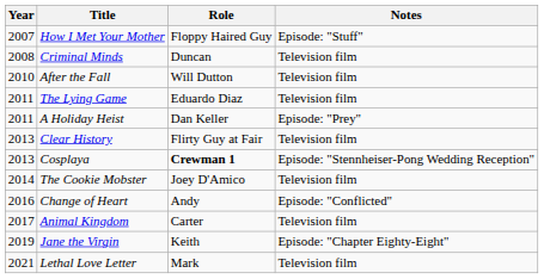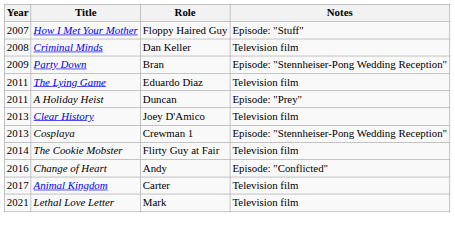Criminal Minds | Role: Duncan -> Dan Keller
+ row: 2009 | Party Down | Bran | Episode: "Stennheiser-Pong Wedding Reception"
- row: 2010 | After the Fall | Will Dutton | Television film
A Holiday Heist | Role: Dan Keller -> Duncan
Clear History | Role: Flirty Guy at Fair -> Joey D'Amico
Cosplaya | Role: bold -> normal
The Cookie Mobster | Role: Joey D'Amico -> Flirty Guy at Fair
- row: 2019 | Jane the Virgin | Keith | Episode: "Chapter Eighty-Eight"
